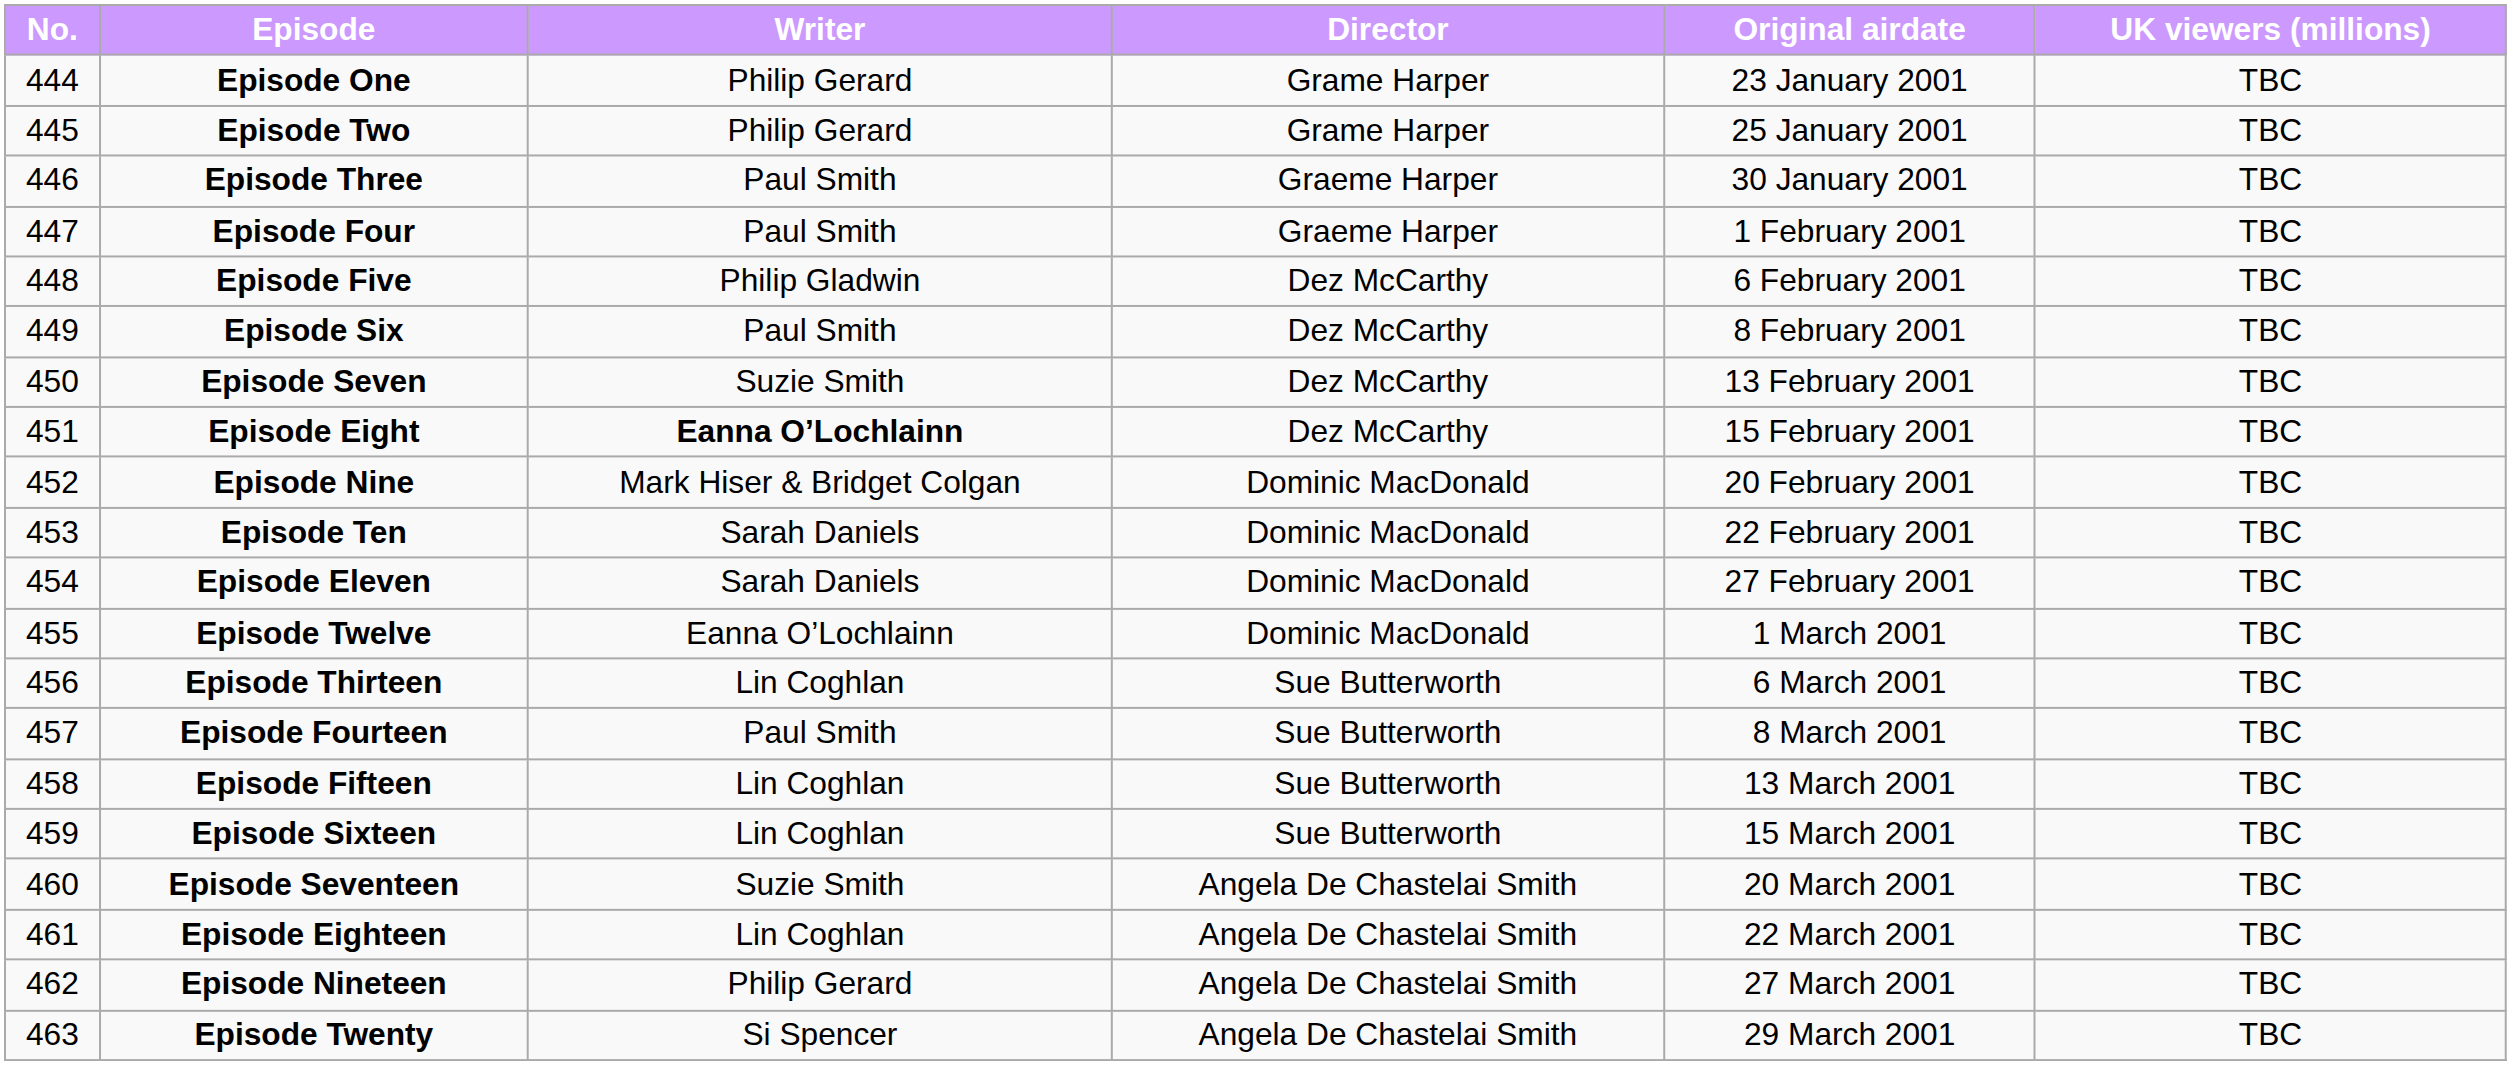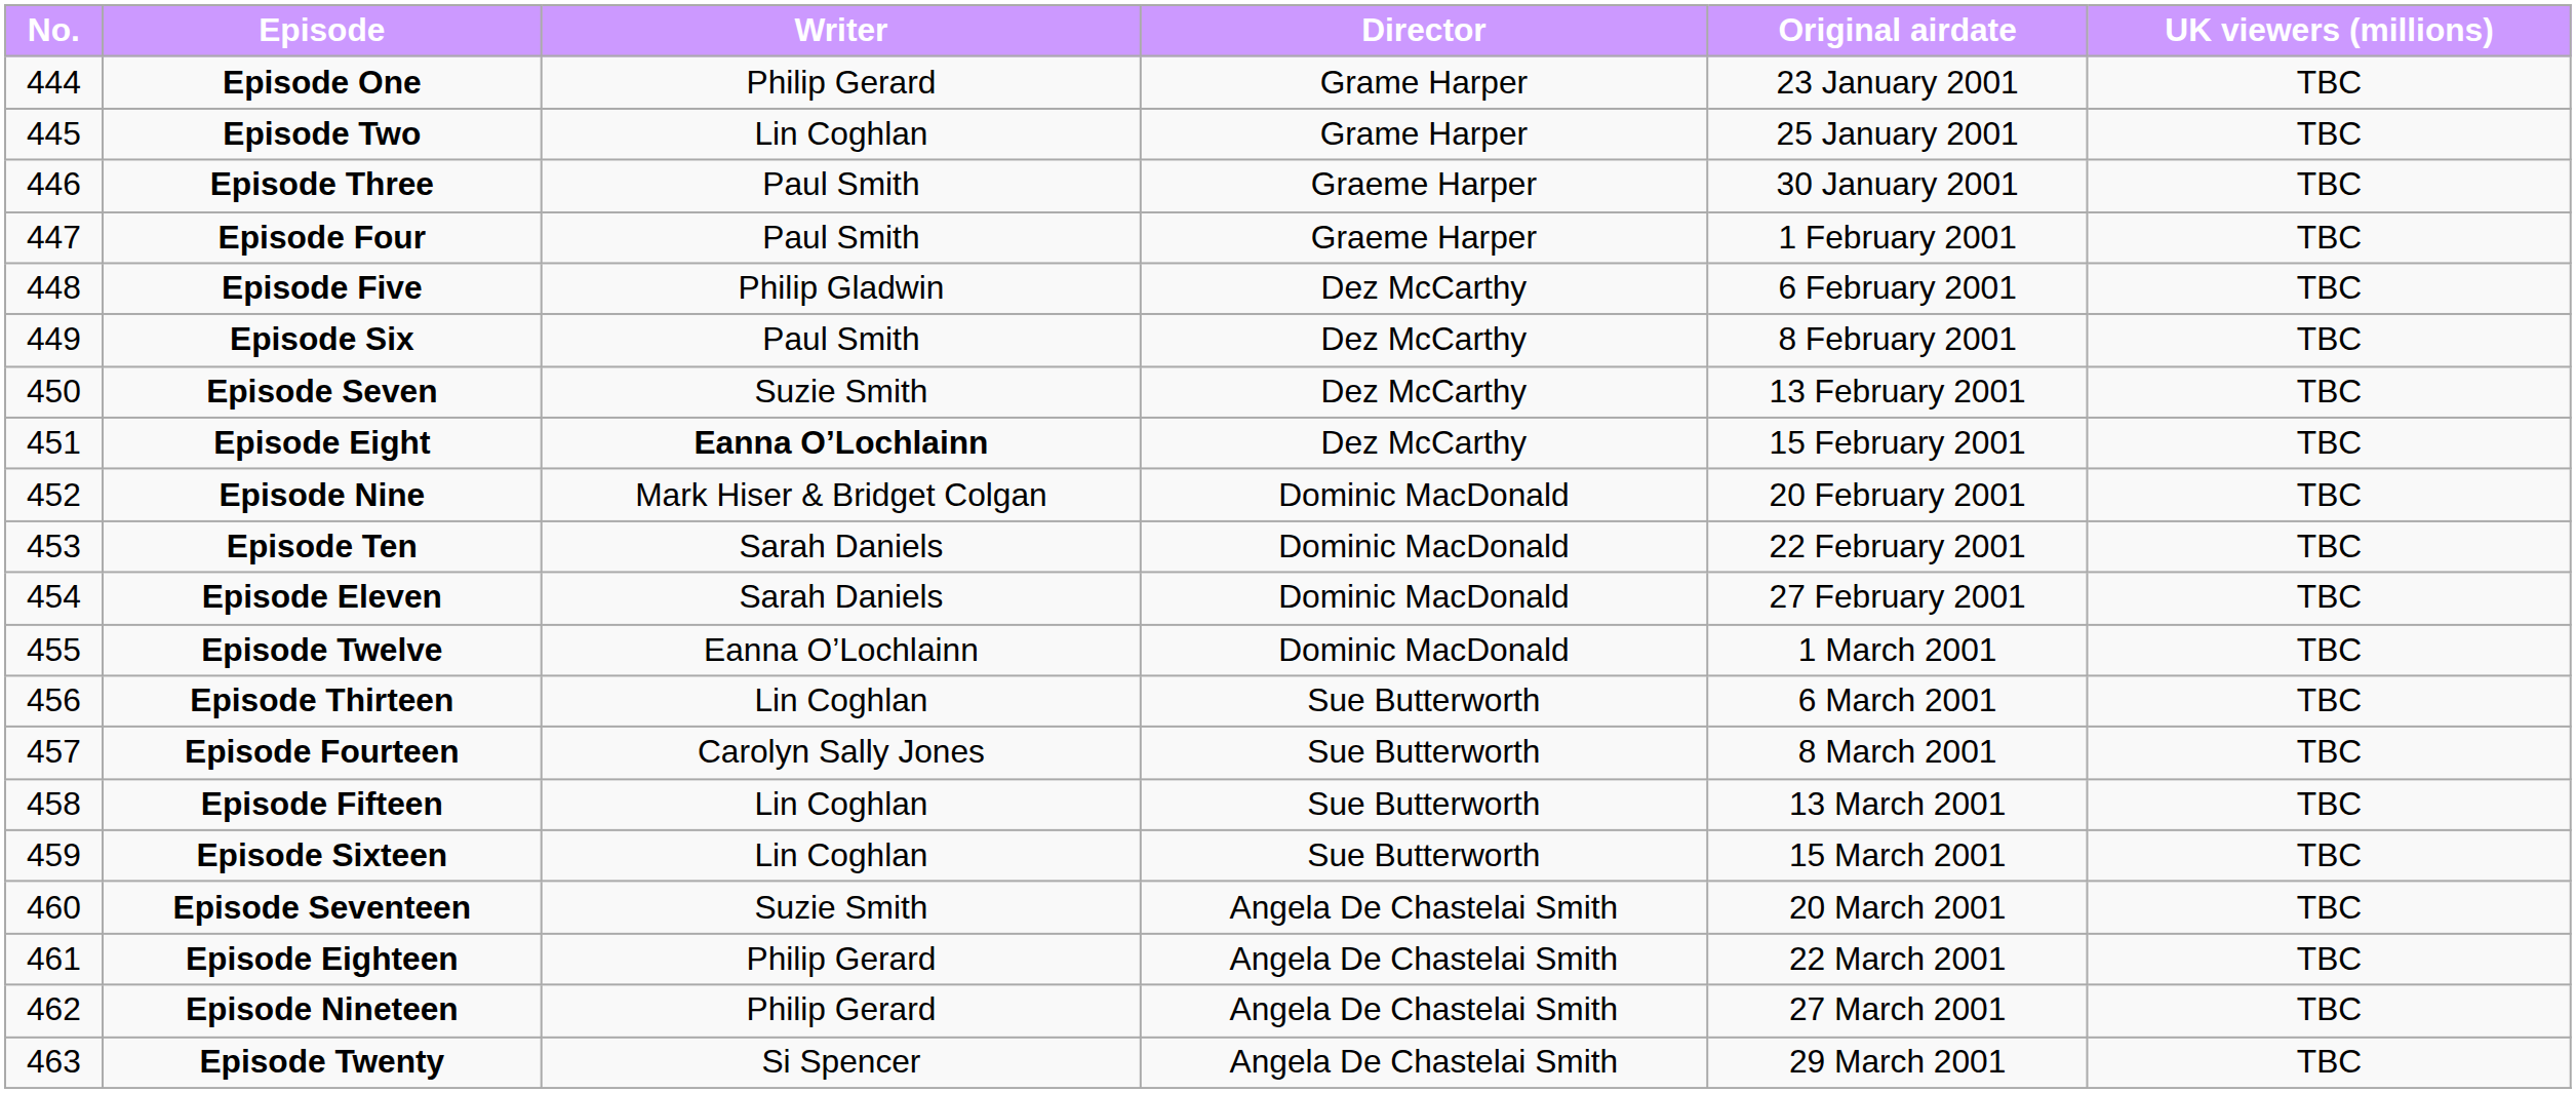Episode Two | Writer: Philip Gerard -> Lin Coghlan
Episode Fourteen | Writer: Paul Smith -> Carolyn Sally Jones
Episode Eighteen | Writer: Lin Coghlan -> Philip Gerard
